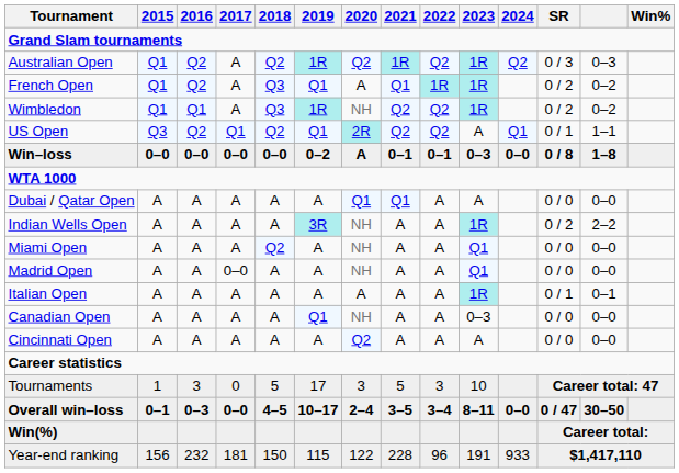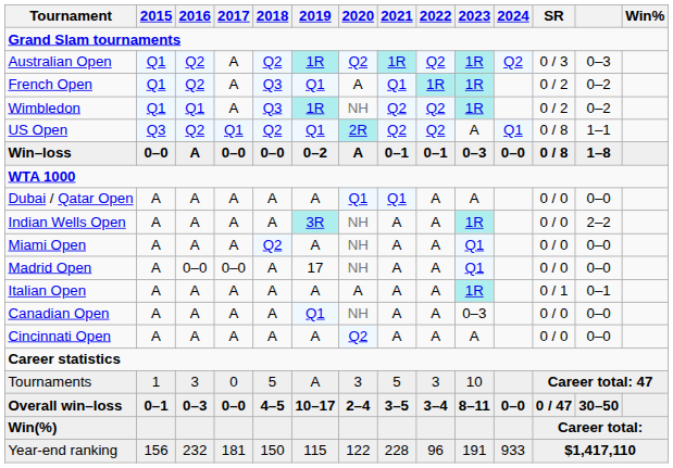US Open | SR: 0 / 1 -> 0 / 8
Win–loss | 2016: 0–0 -> A
Indian Wells Open | SR: 0 / 2 -> 0 / 0
Madrid Open | 2016: A -> 0–0
Madrid Open | 2019: A -> 17
Tournaments | 2019: 17 -> A
